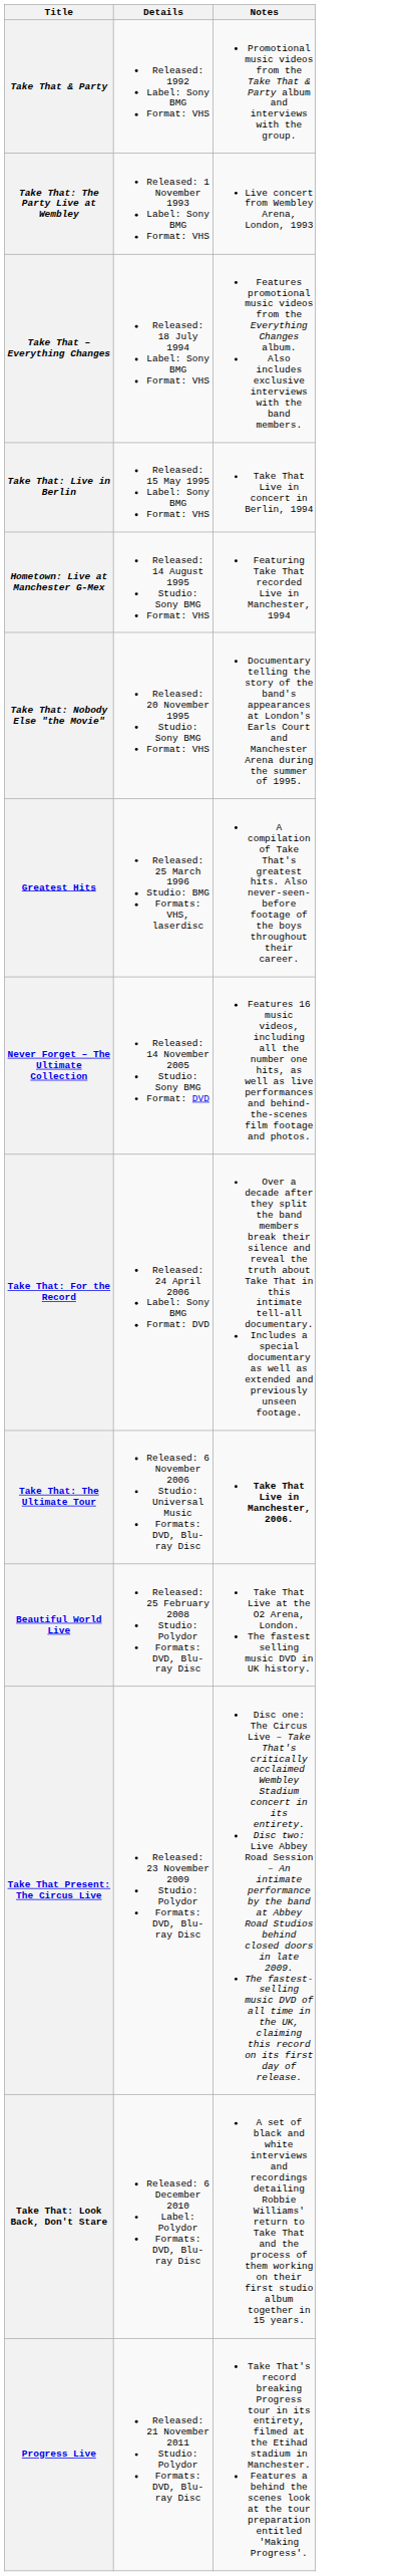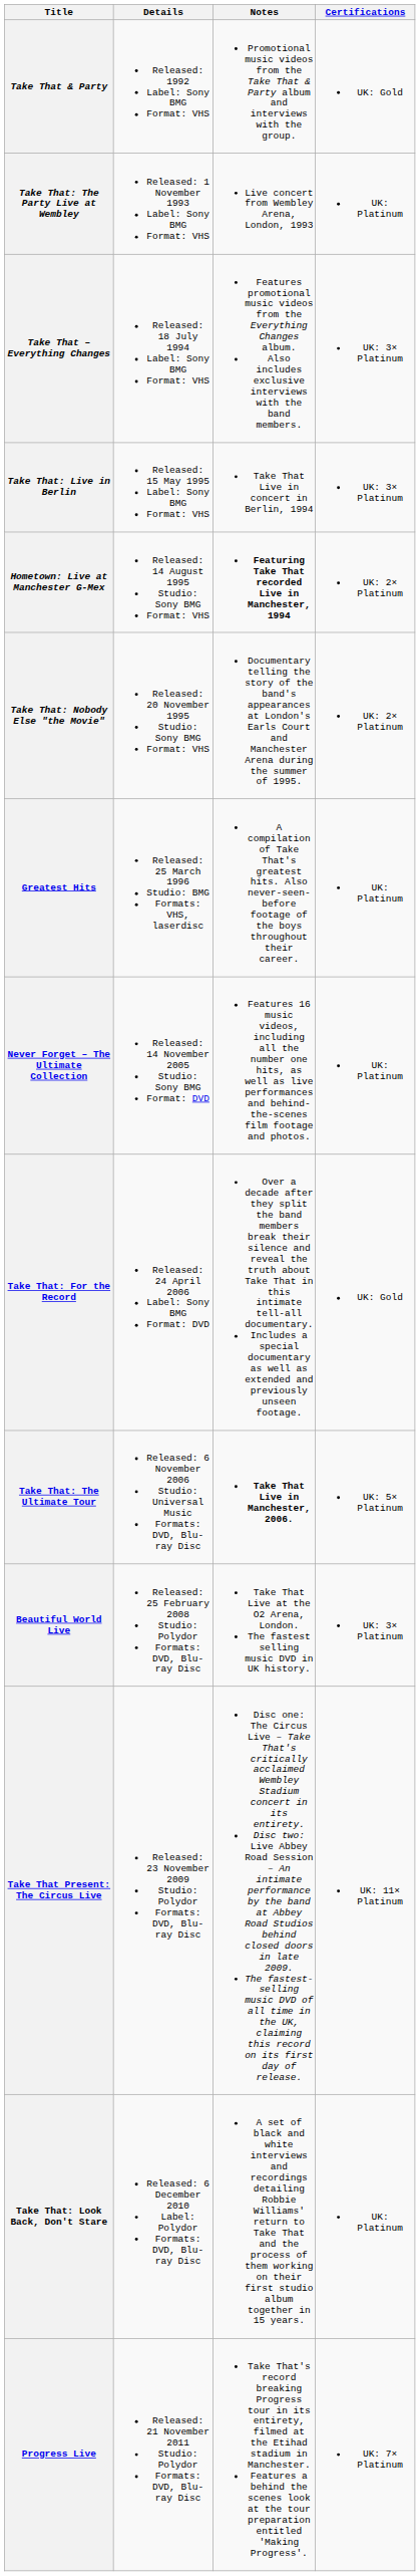+ column: Certifications | UK: Gold | UK: Platinum | UK: 3× Platinum | UK: 3× Platinum | UK: 2× Platinum | UK: 2× Platinum | UK: Platinum | UK: Platinum | UK: Gold | UK: 5× Platinum | UK: 3× Platinum | UK: 11× Platinum | UK: Platinum | UK: 7× Platinum
Hometown: Live at Manchester G-Mex | Notes: normal -> bold
